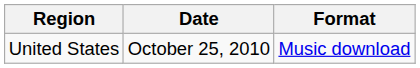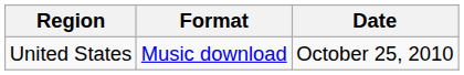columns swapped: Date <-> Format
